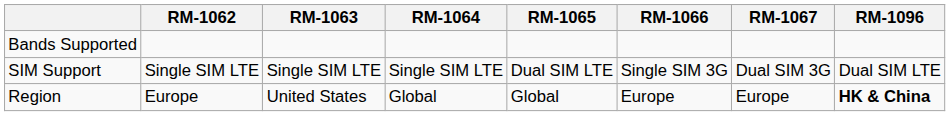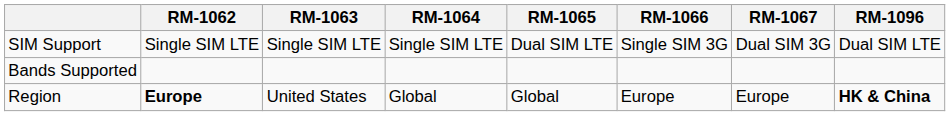rows swapped: Bands Supported <-> SIM Support
Region | RM-1062: normal -> bold
